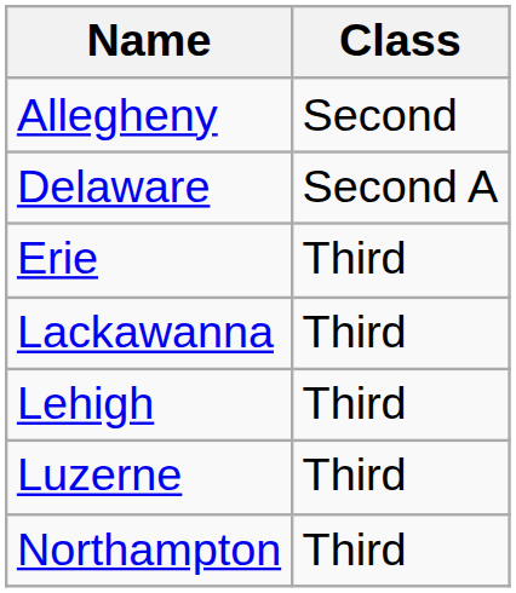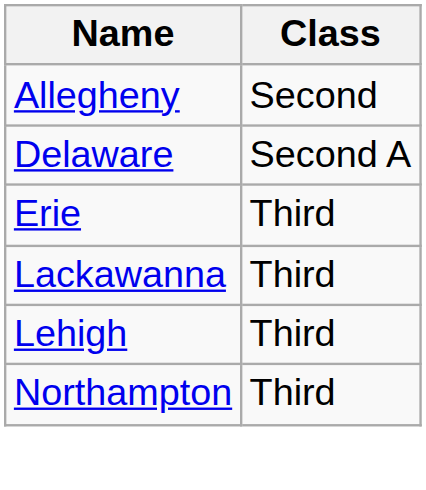- row: Luzerne | Third
